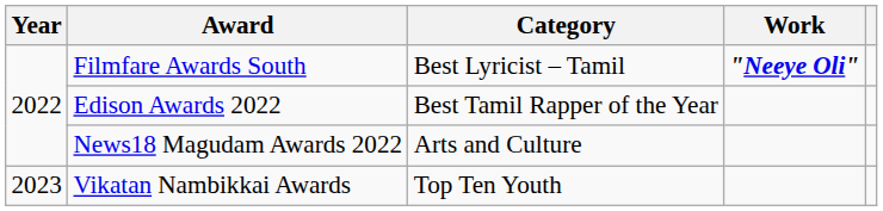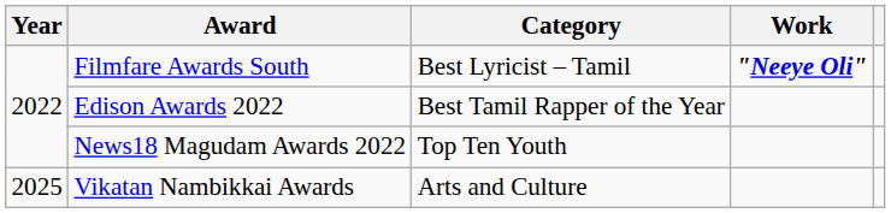News18 Magudam Awards 2022 | Category: Arts and Culture -> Top Ten Youth
Vikatan Nambikkai Awards | Year: 2023 -> 2025
Vikatan Nambikkai Awards | Category: Top Ten Youth -> Arts and Culture
